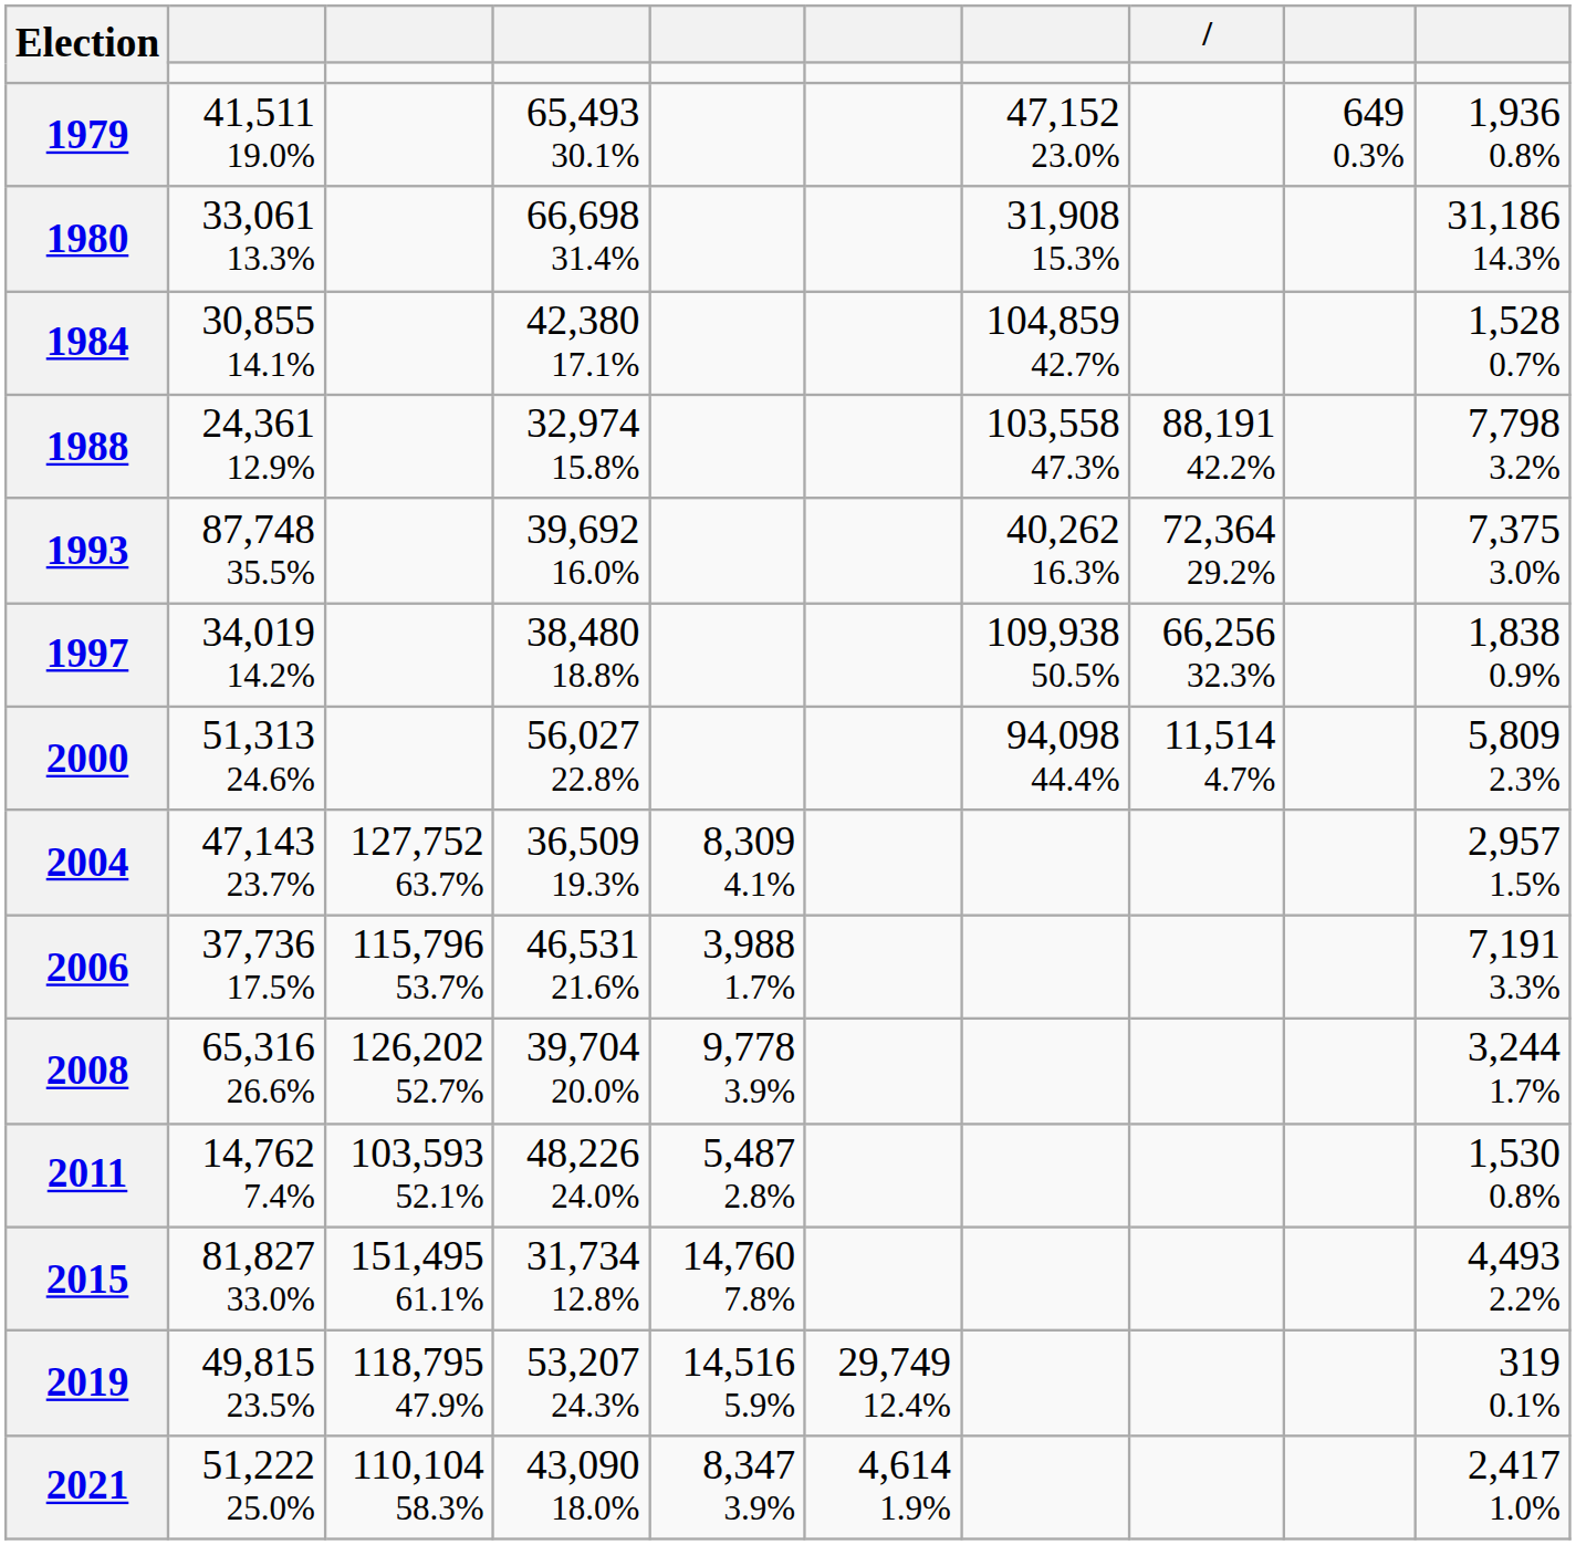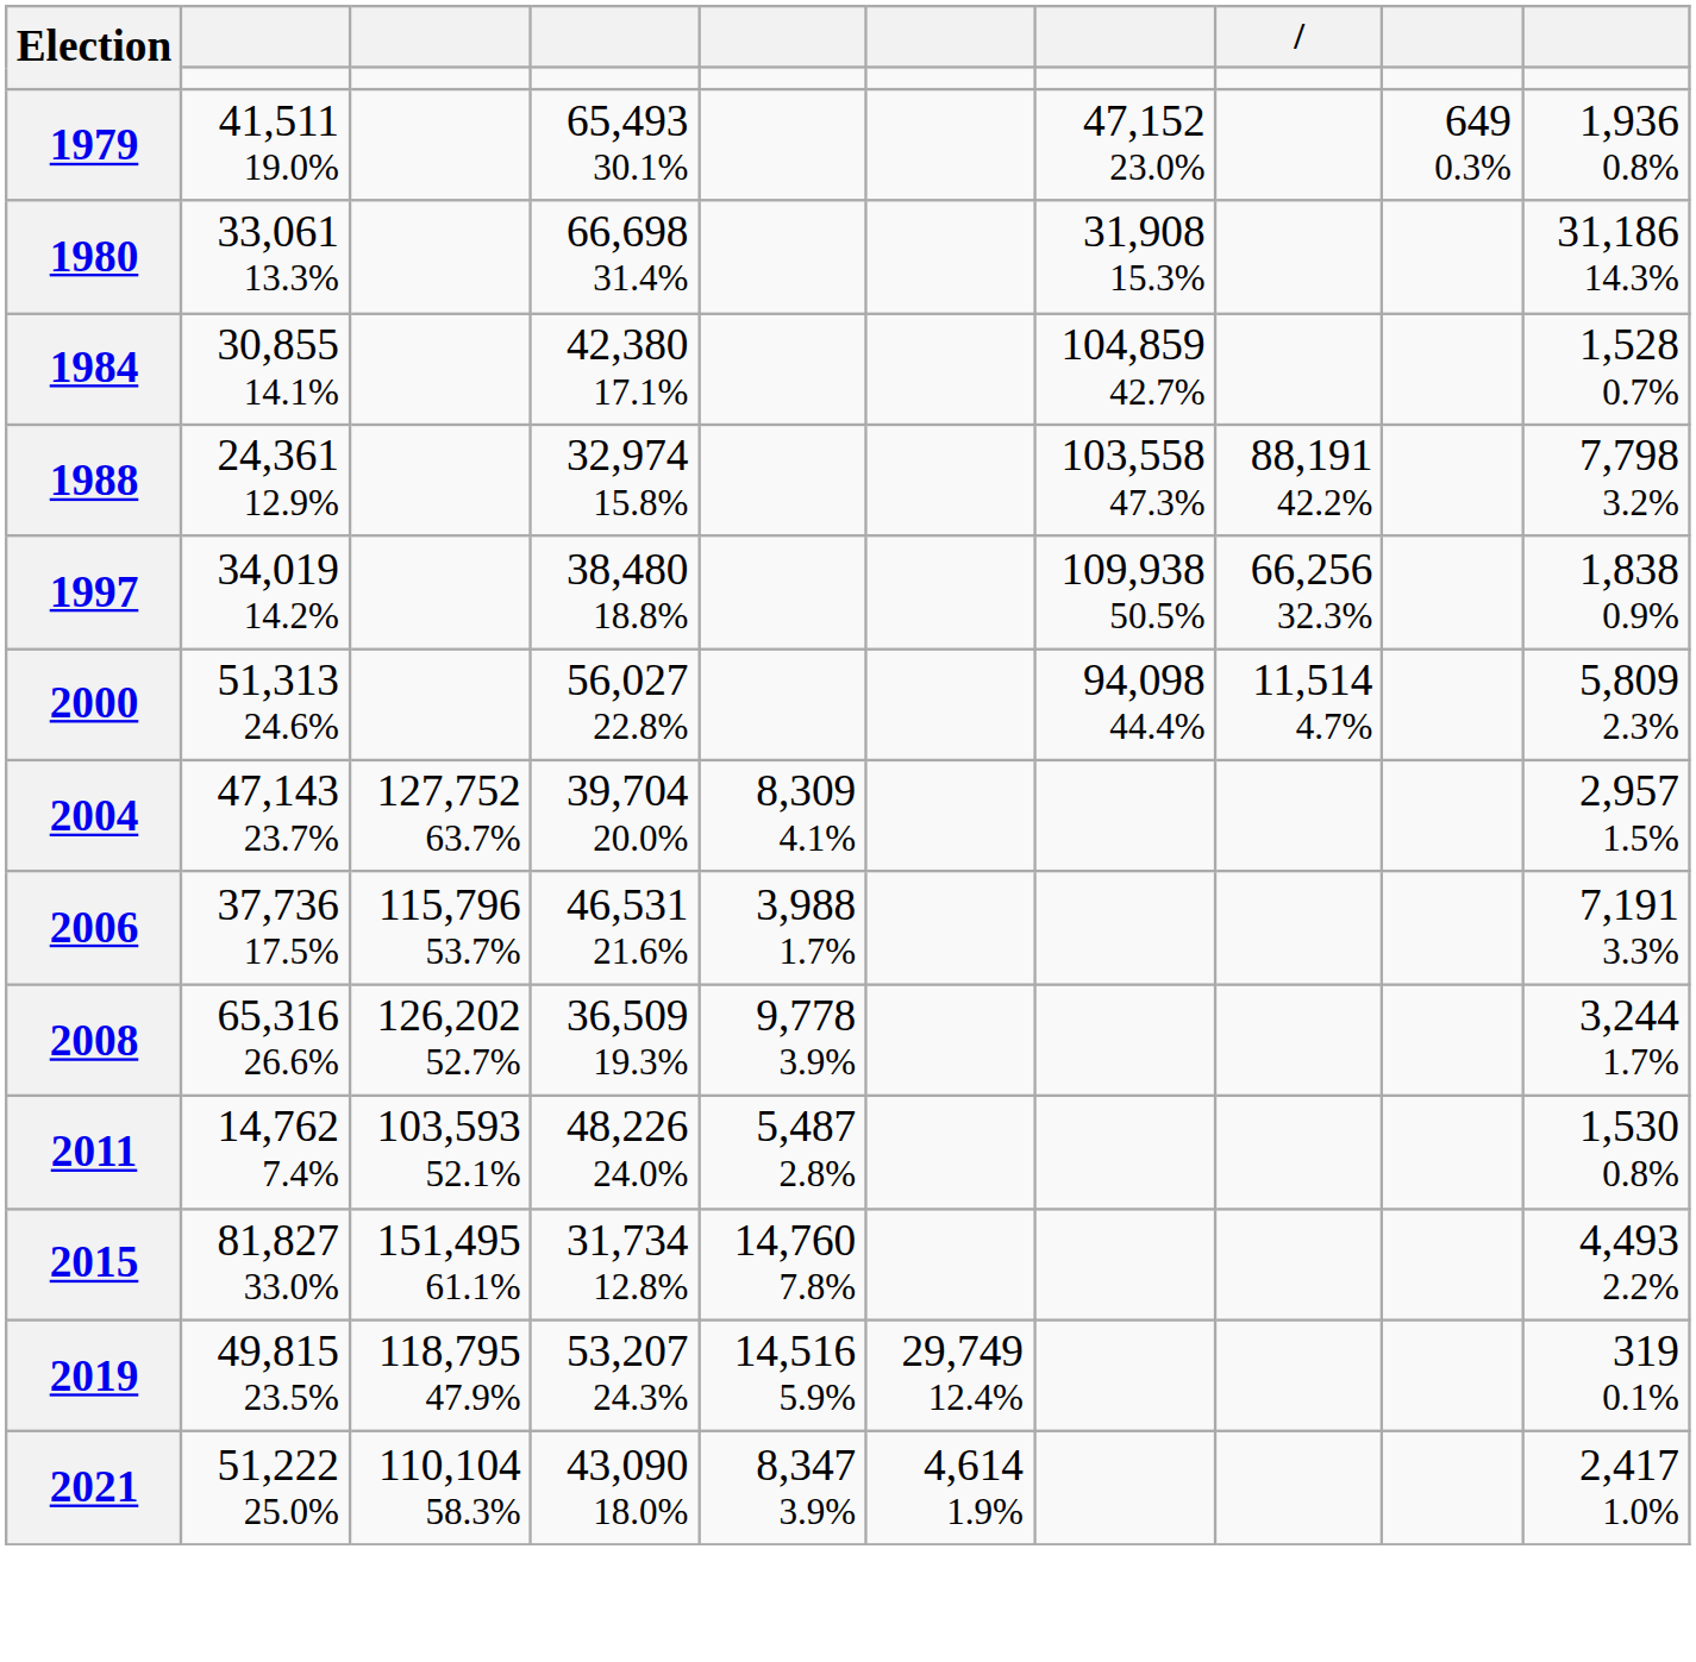- row: 1993 | 87,748 35.5% | 39,692 16.0% | 40,262 16.3% | 72,364 29.2% | 7,375 3.0%
2004 | column 4: 36,509 19.3% -> 39,704 20.0%
2008 | column 4: 39,704 20.0% -> 36,509 19.3%
